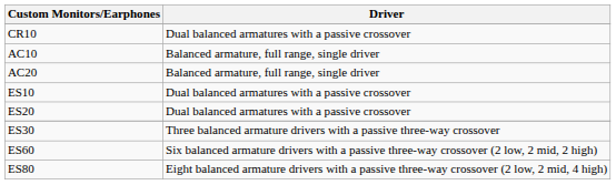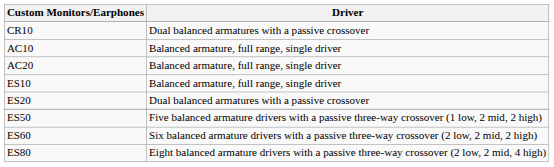ES10 | Driver: Dual balanced armatures with a passive crossover -> Balanced armature, full range, single driver
- row: ES30 | Three balanced armature drivers with a passive three-way crossover
+ row: ES50 | Five balanced armature drivers with a passive three-way crossover (1 low, 2 mid, 2 high)
